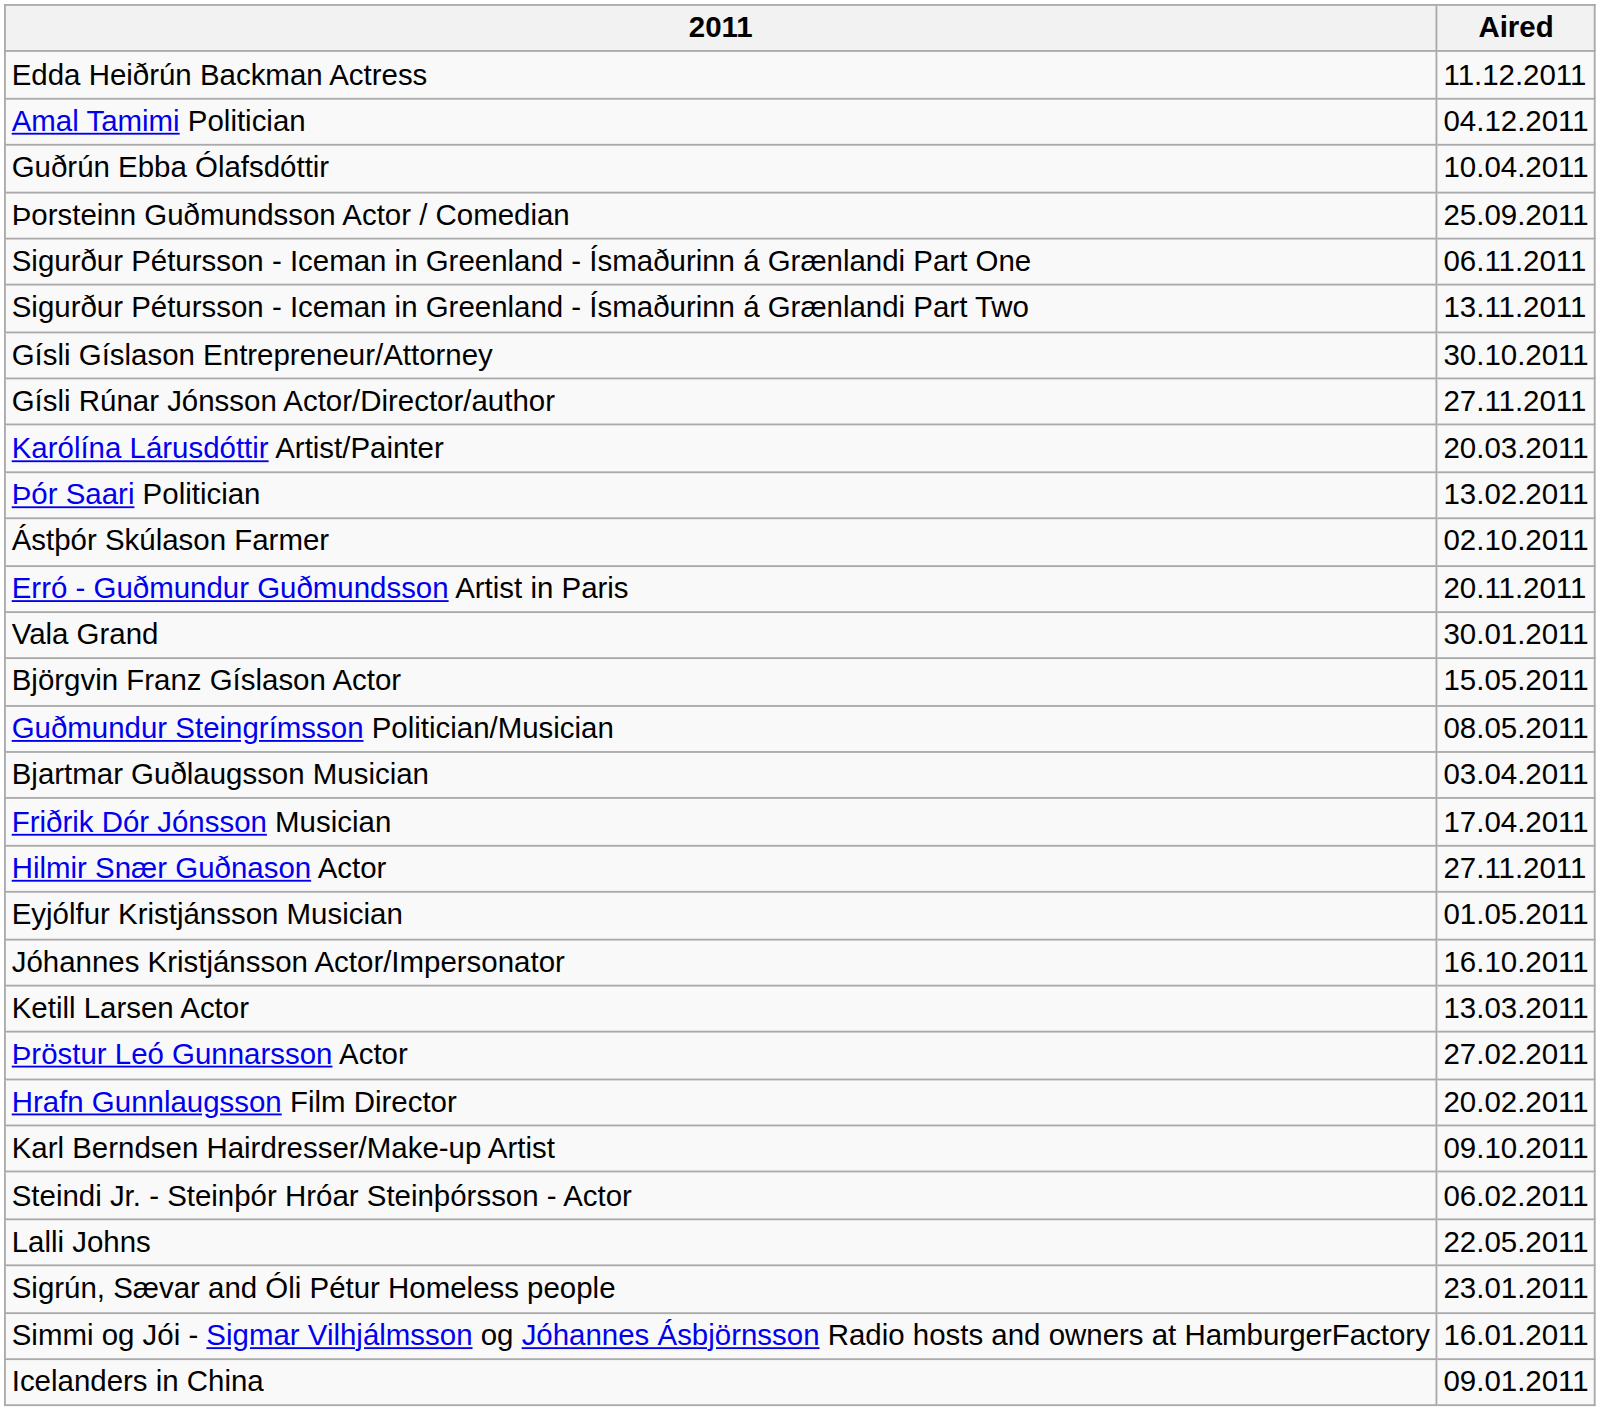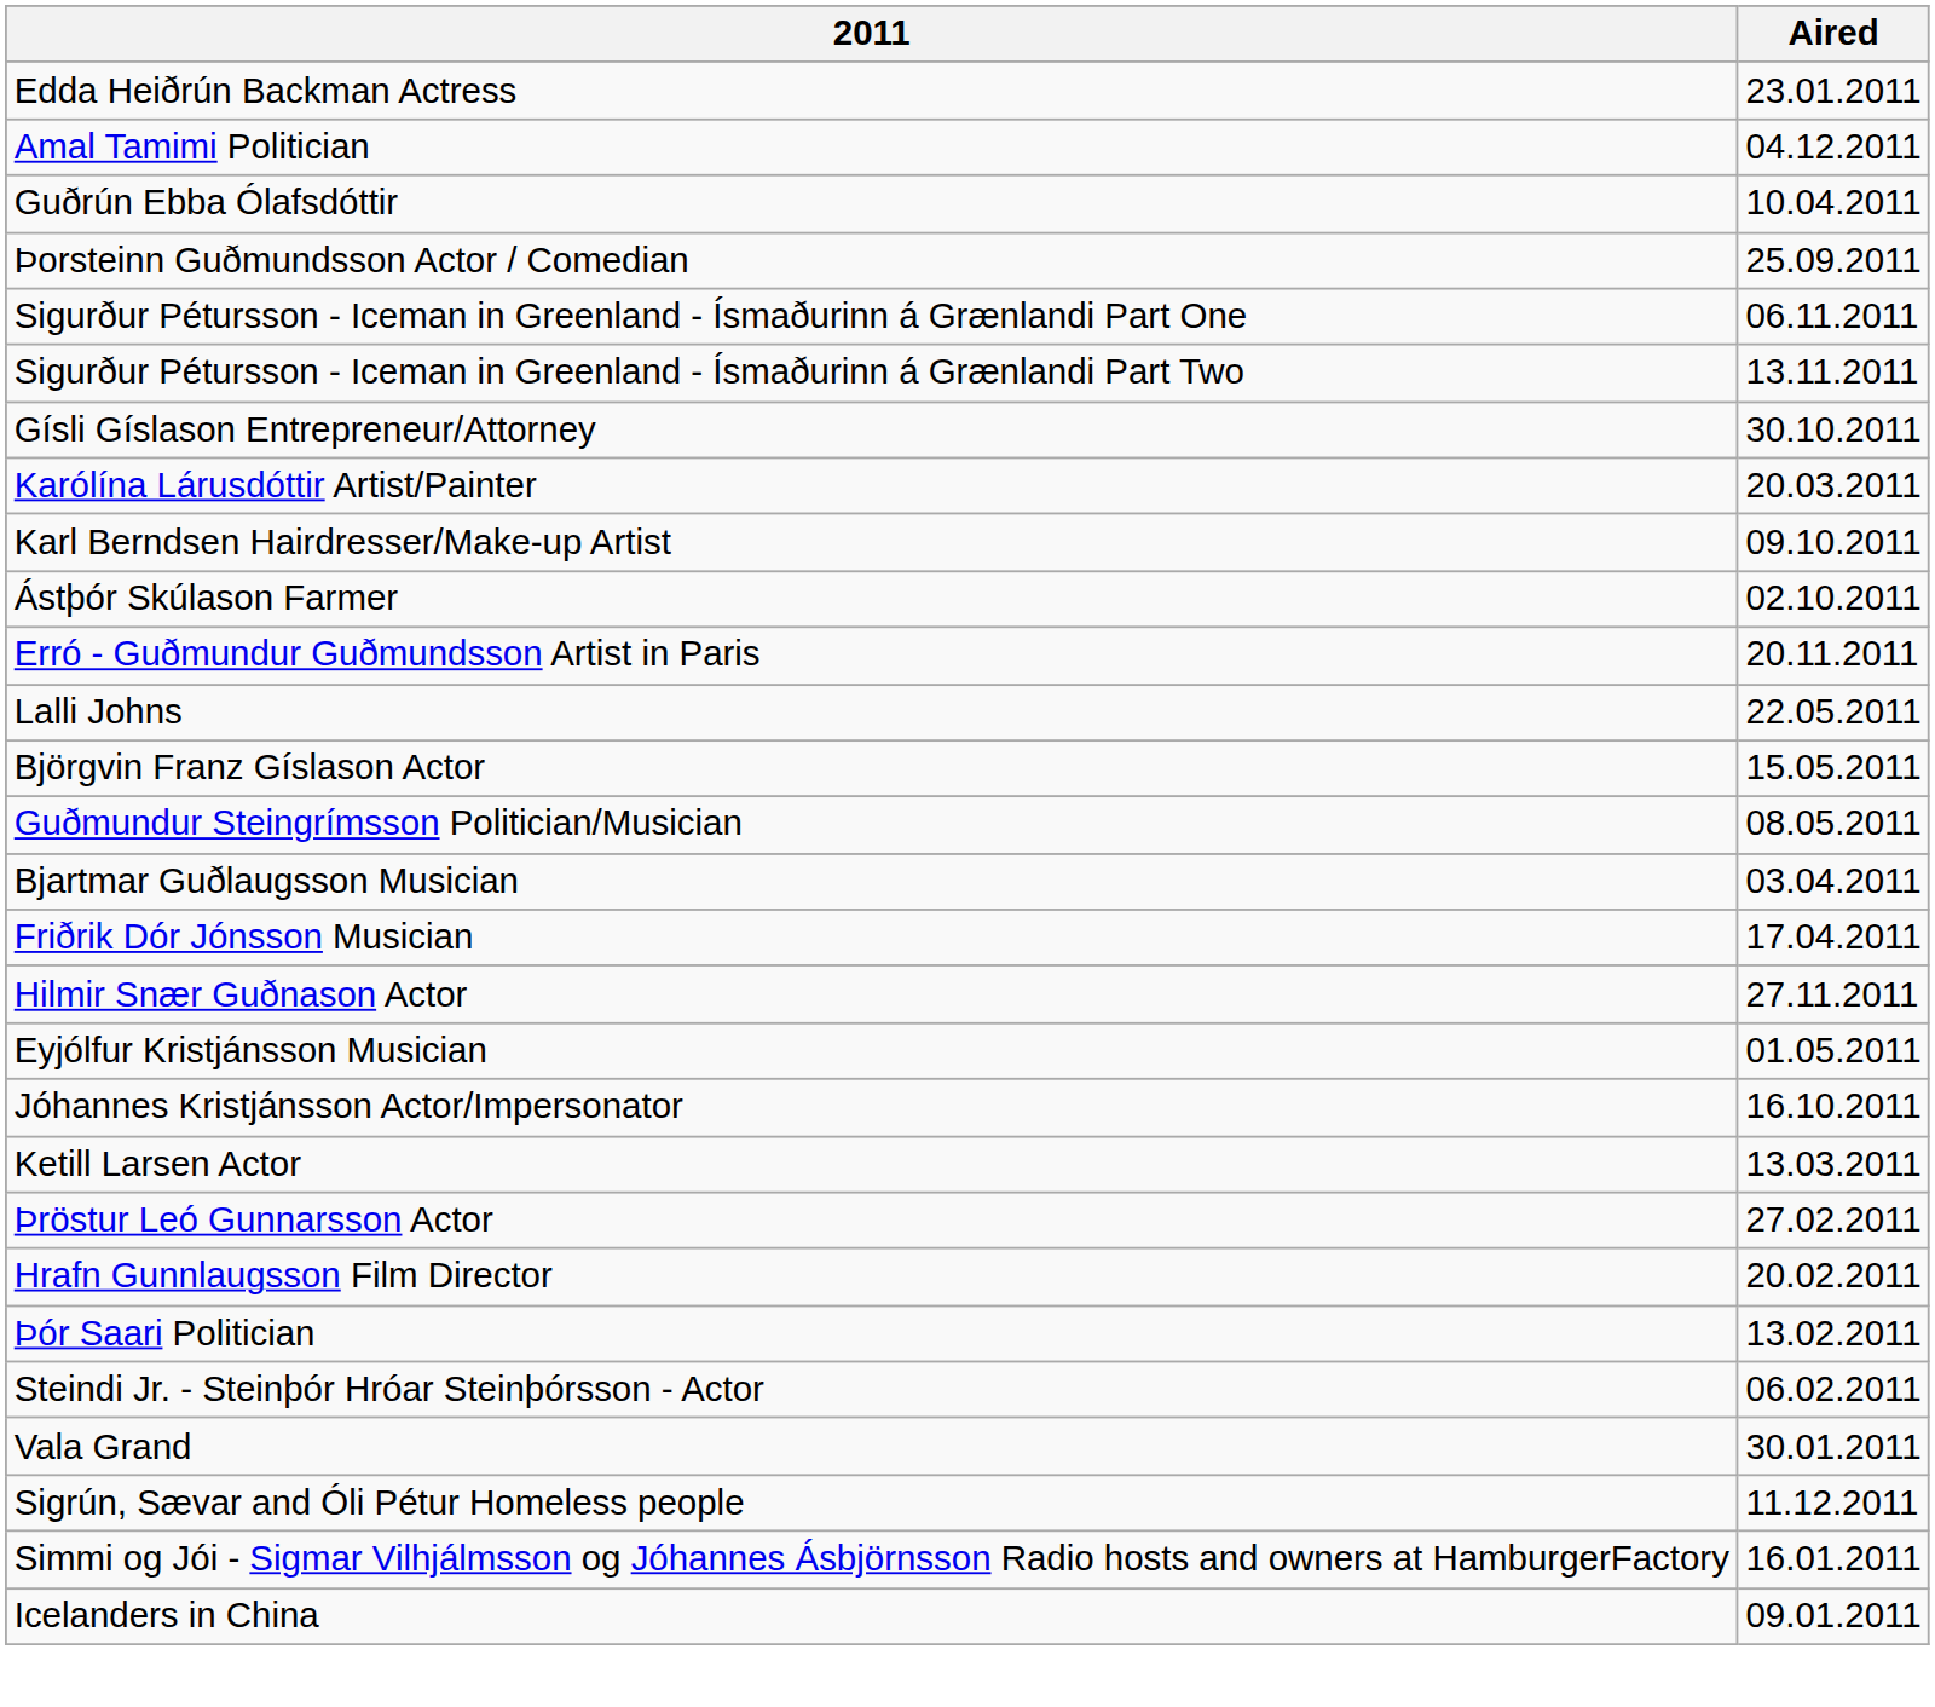Edda Heiðrún Backman Actress | Aired: 11.12.2011 -> 23.01.2011
- row: Gísli Rúnar Jónsson Actor/Director/author | 27.11.2011
rows swapped: Karl Berndsen Hairdresser/Make-up Artist <-> Þór Saari Politician
rows swapped: Lalli Johns <-> Vala Grand
Sigrún, Sævar and Óli Pétur Homeless people | Aired: 23.01.2011 -> 11.12.2011
